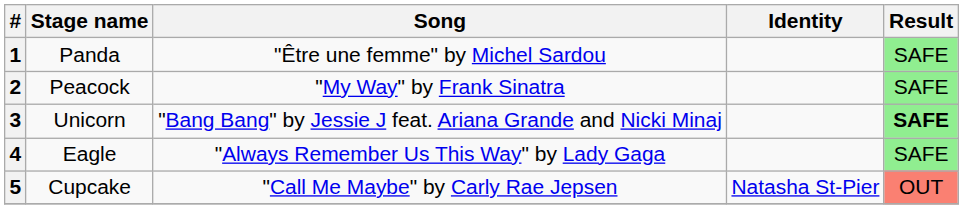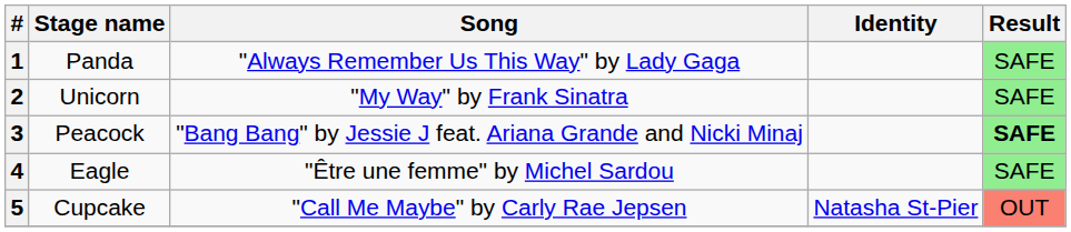1 | Song: "Être une femme" by Michel Sardou -> "Always Remember Us This Way" by Lady Gaga
2 | Stage name: Peacock -> Unicorn
3 | Stage name: Unicorn -> Peacock
4 | Song: "Always Remember Us This Way" by Lady Gaga -> "Être une femme" by Michel Sardou
